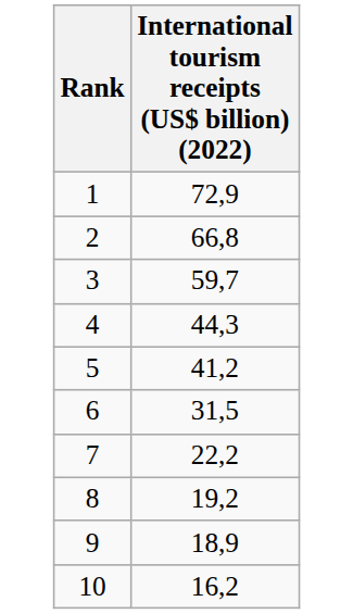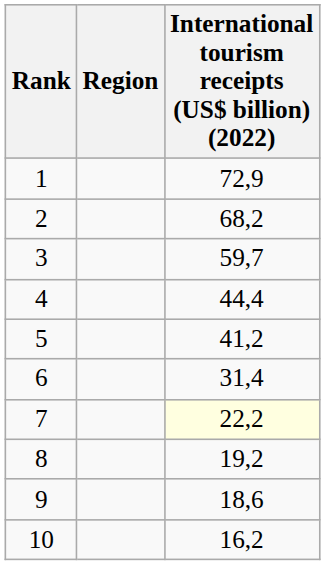+ column: Region
2 | International tourism receipts (US$ billion) (2022): 66,8 -> 68,2
4 | International tourism receipts (US$ billion) (2022): 44,3 -> 44,4
6 | International tourism receipts (US$ billion) (2022): 31,5 -> 31,4
7 | International tourism receipts (US$ billion) (2022): no background -> lightyellow background
9 | International tourism receipts (US$ billion) (2022): 18,9 -> 18,6
